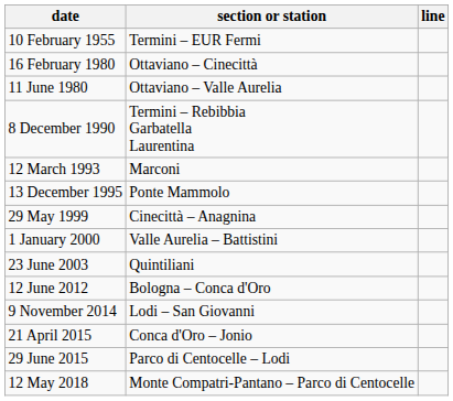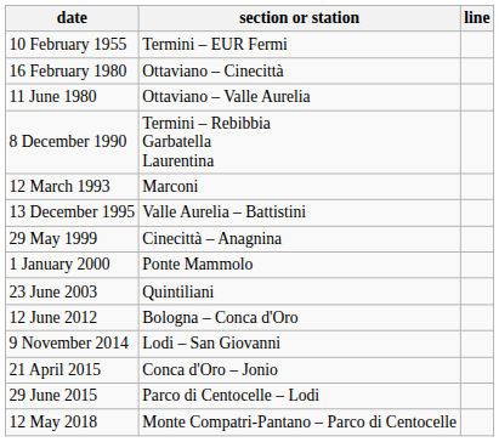13 December 1995 | section or station: Ponte Mammolo -> Valle Aurelia – Battistini
1 January 2000 | section or station: Valle Aurelia – Battistini -> Ponte Mammolo
